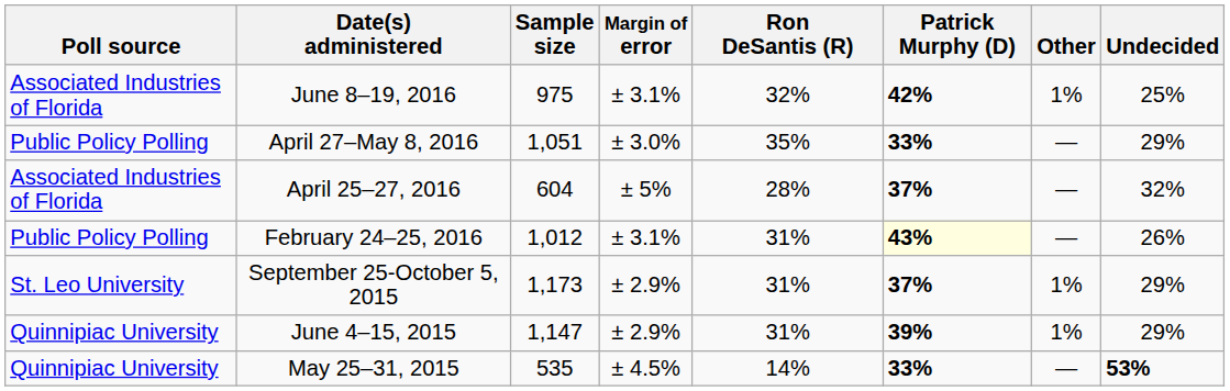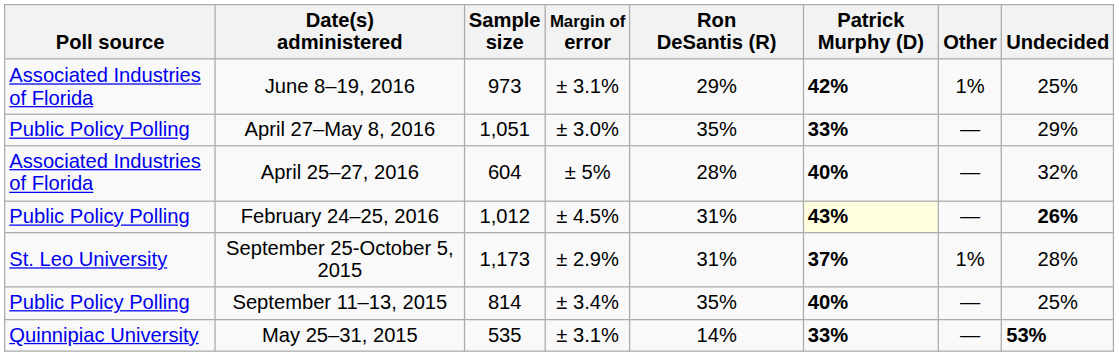June 8–19, 2016 | Sample size: 975 -> 973
June 8–19, 2016 | Ron DeSantis (R): 32% -> 29%
April 25–27, 2016 | Patrick Murphy (D): 37% -> 40%
February 24–25, 2016 | Margin of error: ± 3.1% -> ± 4.5%
February 24–25, 2016 | Undecided: normal -> bold
September 25-October 5, 2015 | Undecided: 29% -> 28%
+ row: Public Policy Polling | September 11–13, 2015 | 814 | ± 3.4% | 35% | 40% | — | 25%
- row: Quinnipiac University | June 4–15, 2015 | 1,147 | ± 2.9% | 31% | 39% | 1% | 29%
May 25–31, 2015 | Margin of error: ± 4.5% -> ± 3.1%
